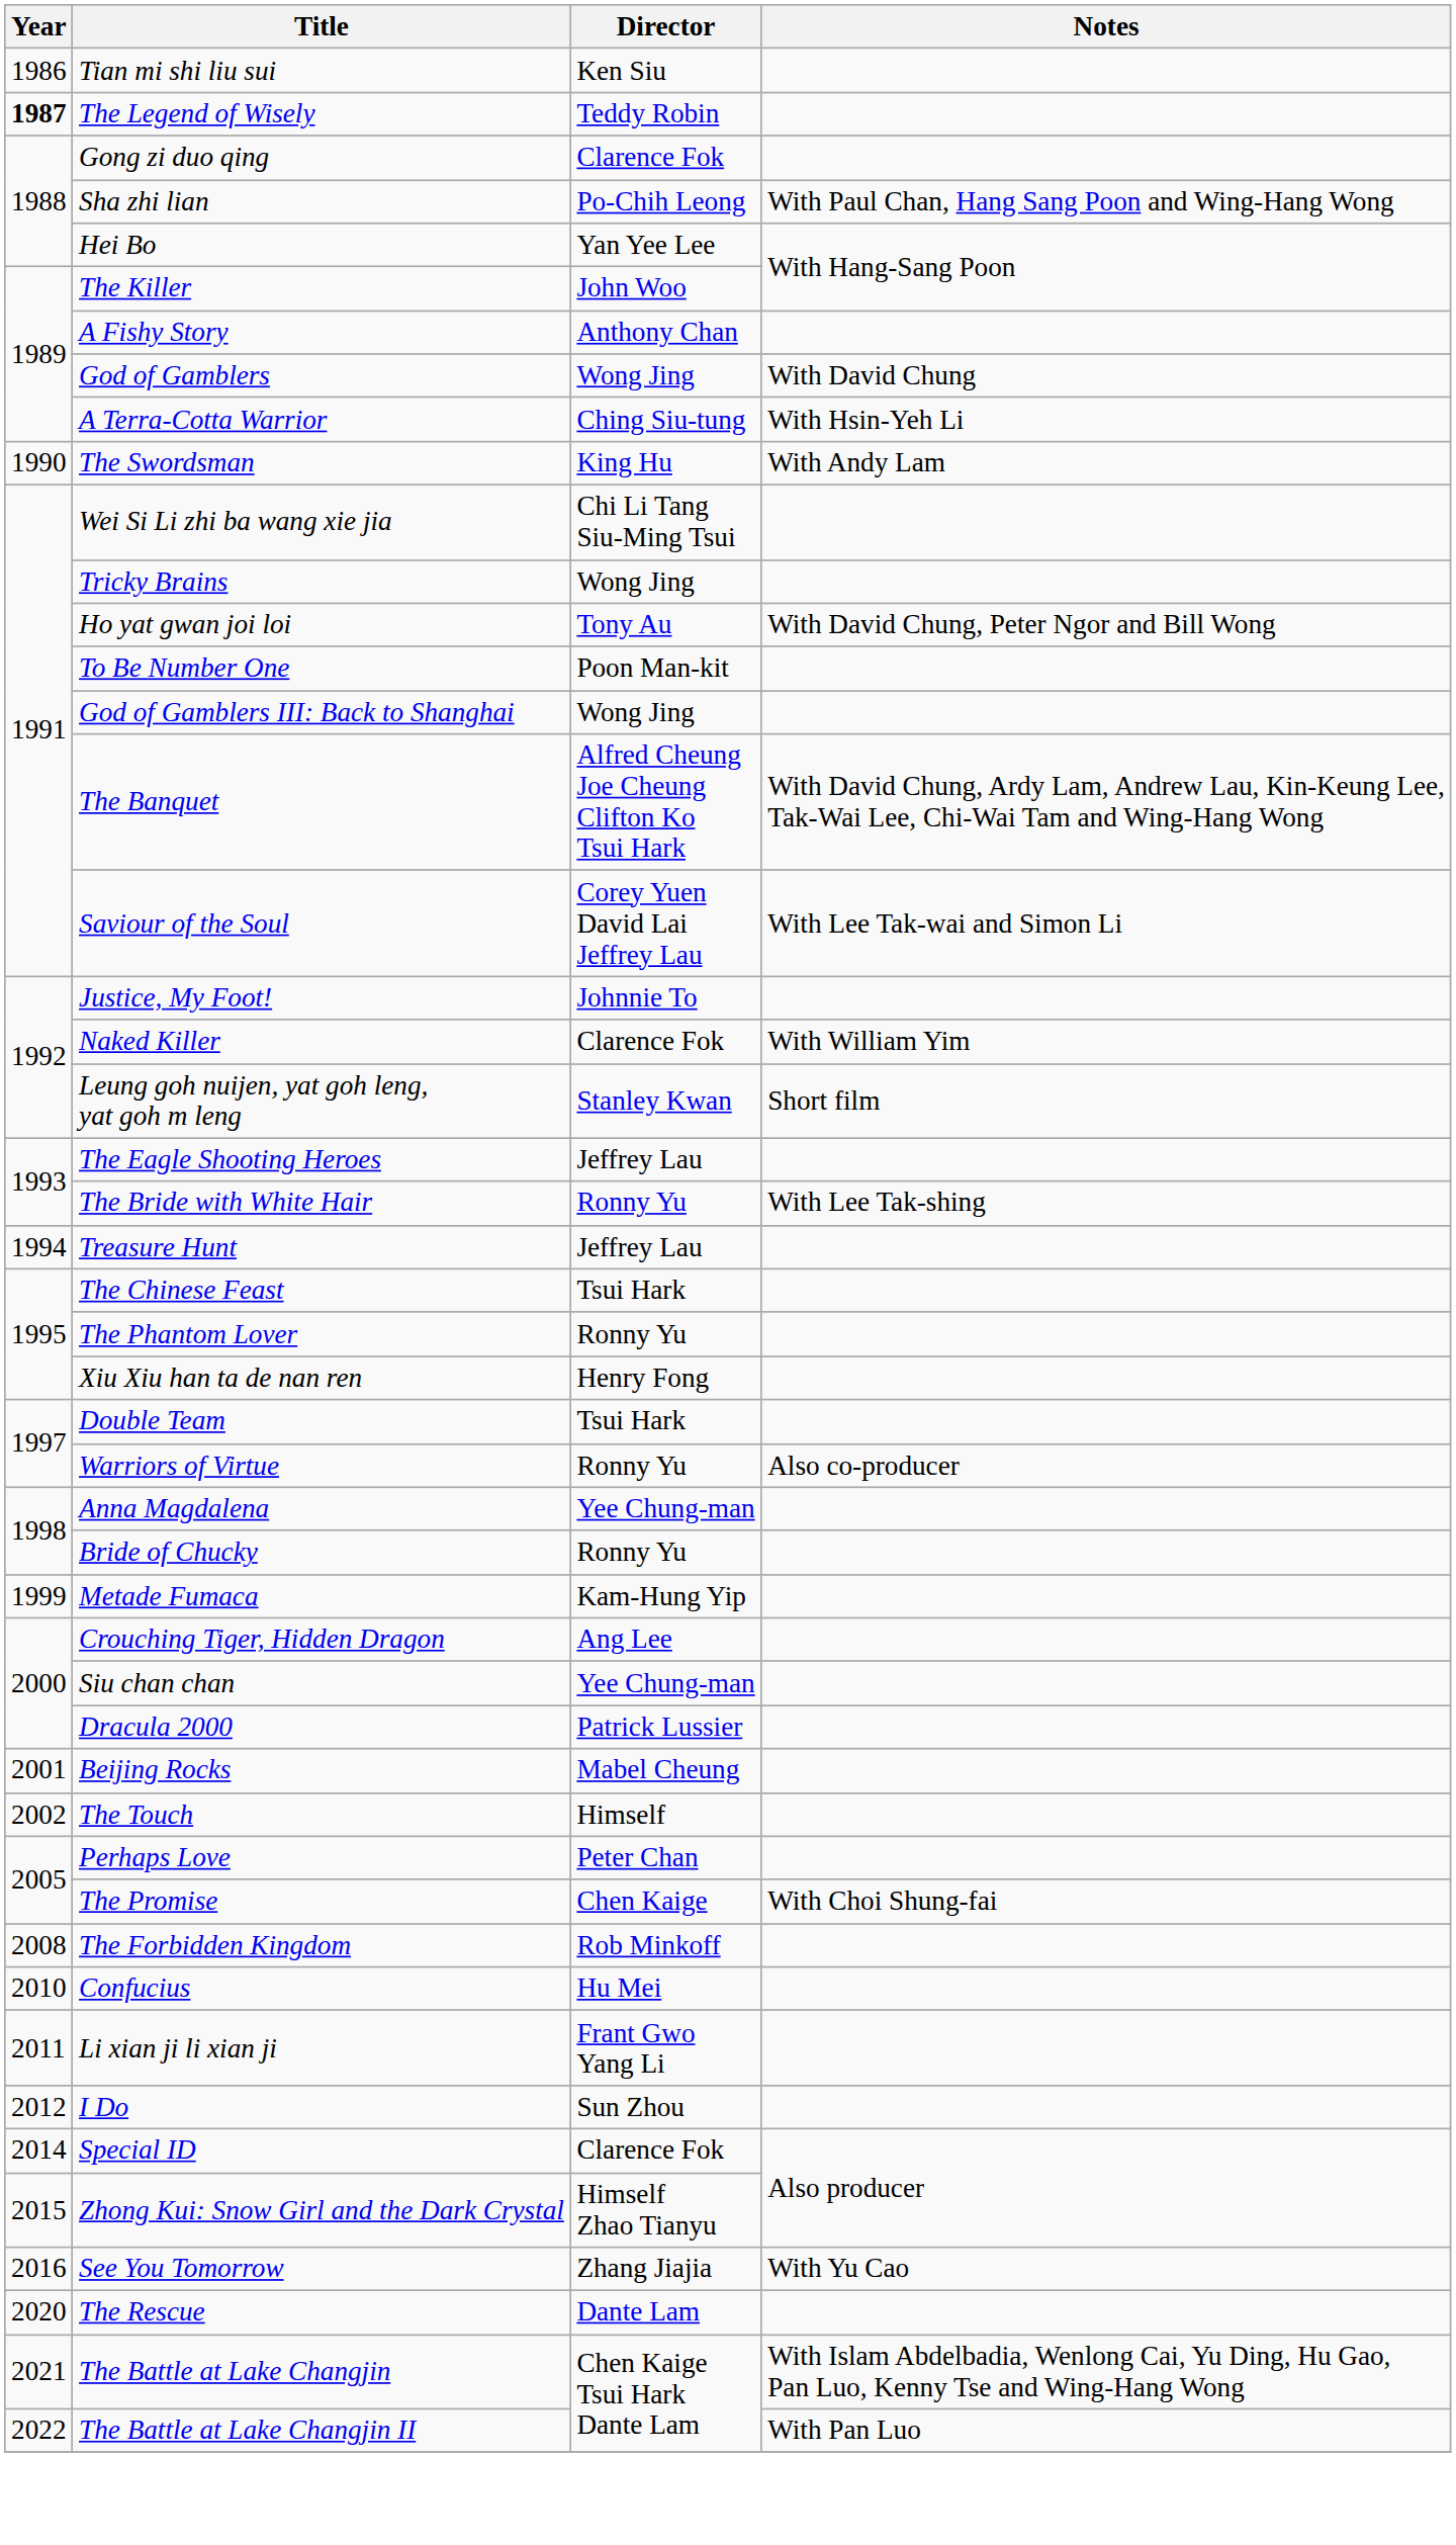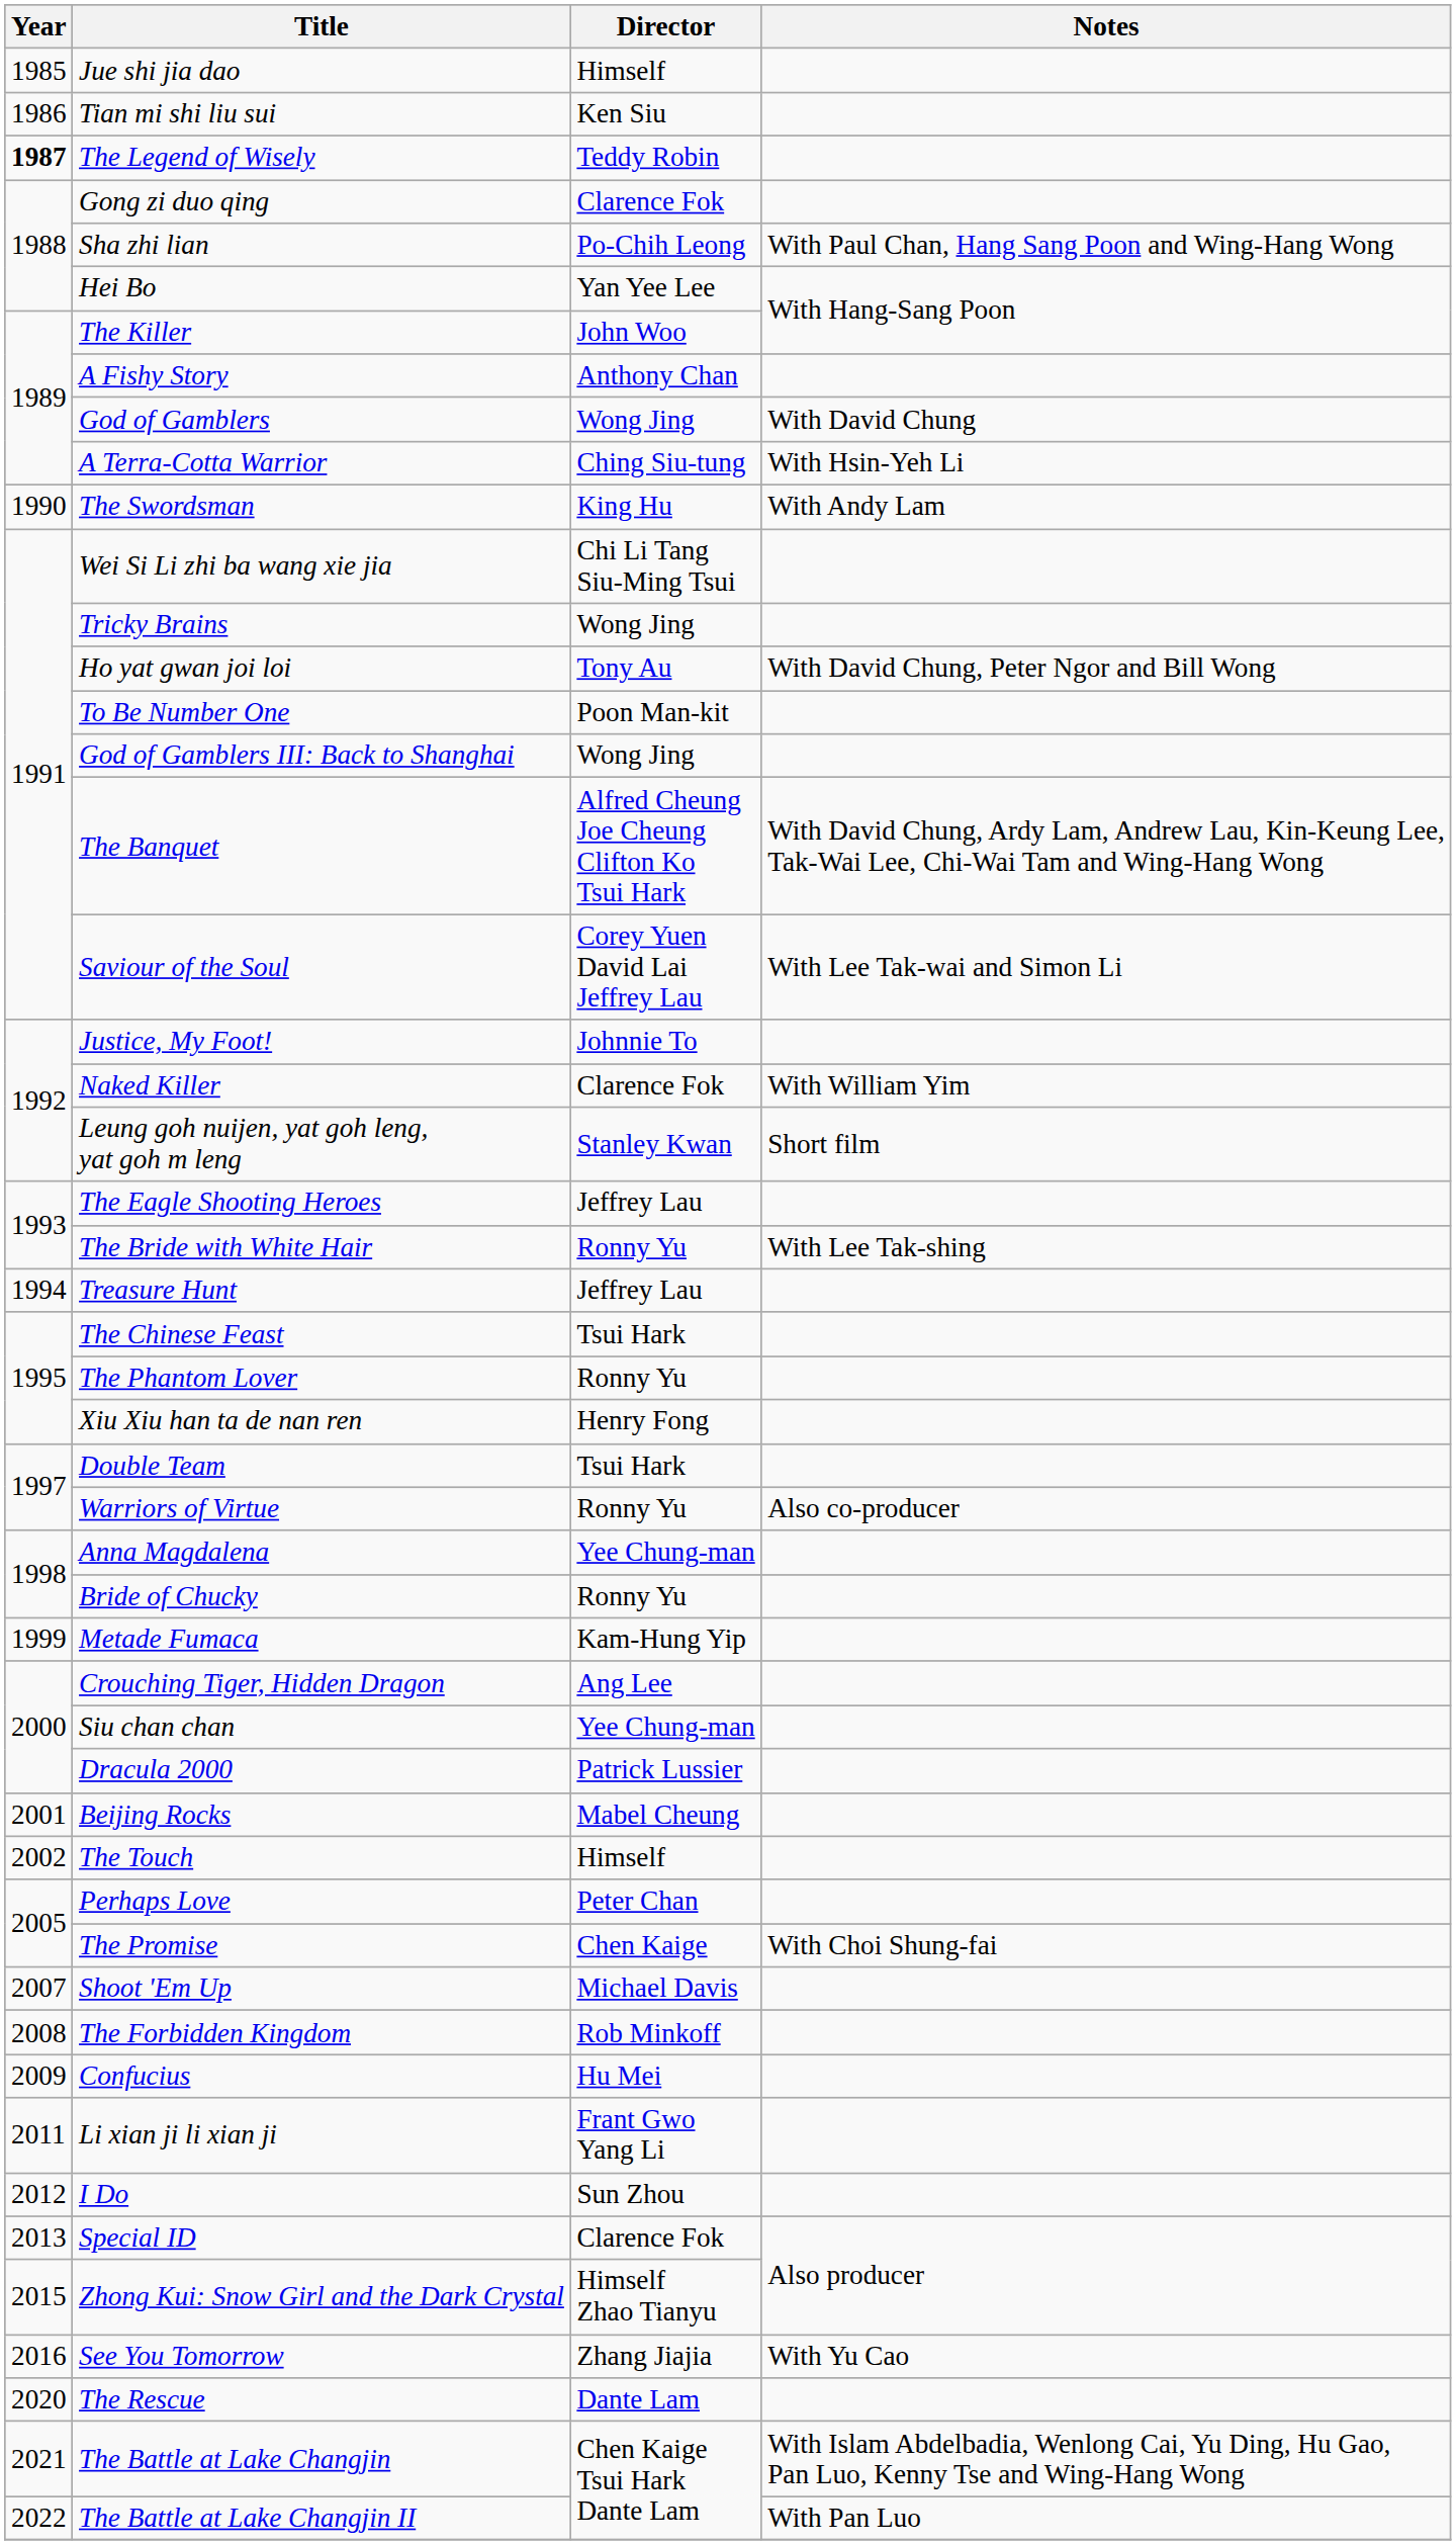+ row: 1985 | Jue shi jia dao | Himself
+ row: 2007 | Shoot 'Em Up | Michael Davis
Confucius | Year: 2010 -> 2009
Special ID | Year: 2014 -> 2013
